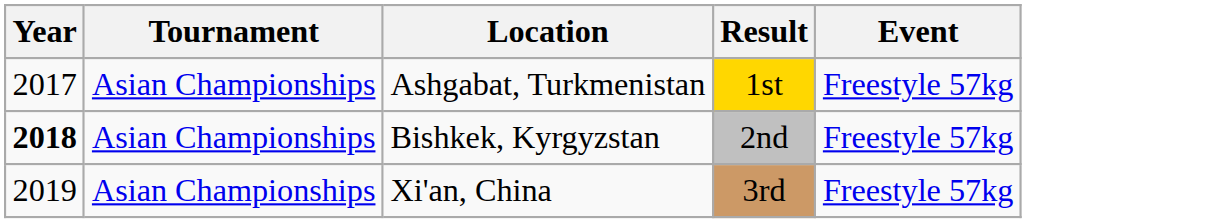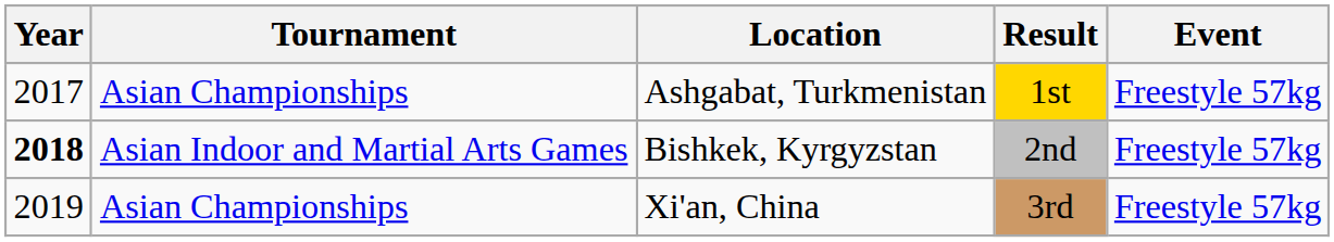Bishkek, Kyrgyzstan | Tournament: Asian Championships -> Asian Indoor and Martial Arts Games
